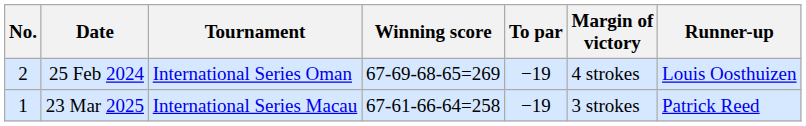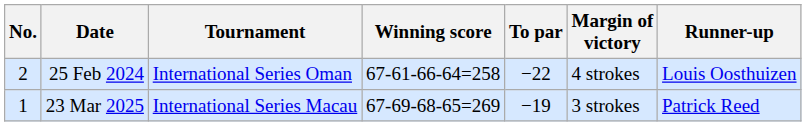25 Feb 2024 | Winning score: 67-69-68-65=269 -> 67-61-66-64=258
25 Feb 2024 | To par: −19 -> −22
23 Mar 2025 | Winning score: 67-61-66-64=258 -> 67-69-68-65=269
